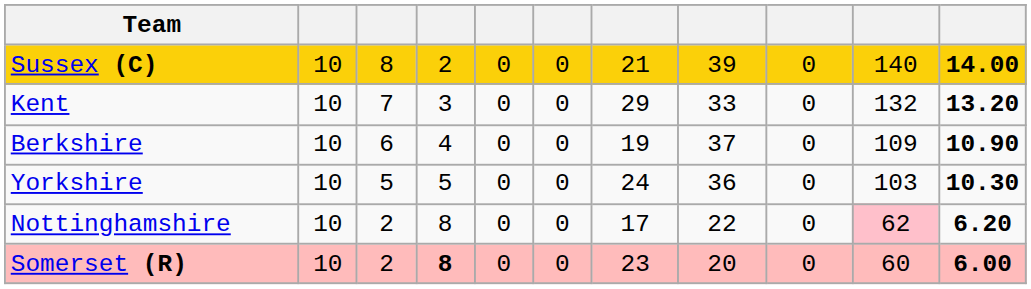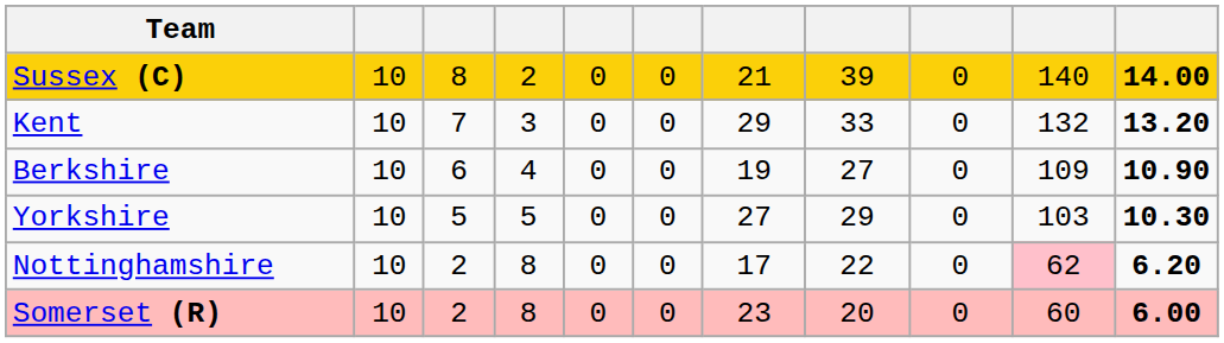Berkshire | column 8: 37 -> 27
Yorkshire | column 7: 24 -> 27
Yorkshire | column 8: 36 -> 29
Somerset (R) | column 4: bold -> normal
